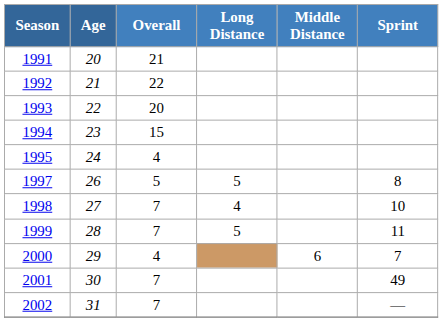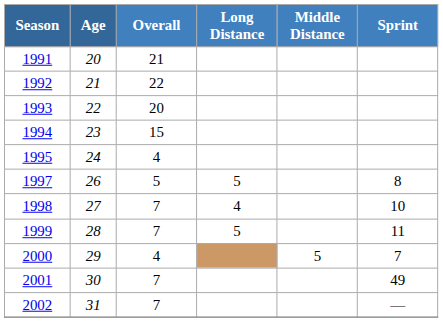2000 | Middle Distance: 6 -> 5
